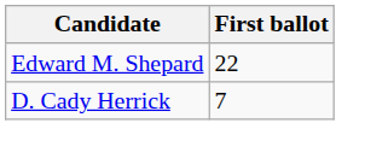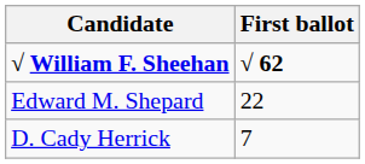+ row: √ William F. Sheehan | √ 62
